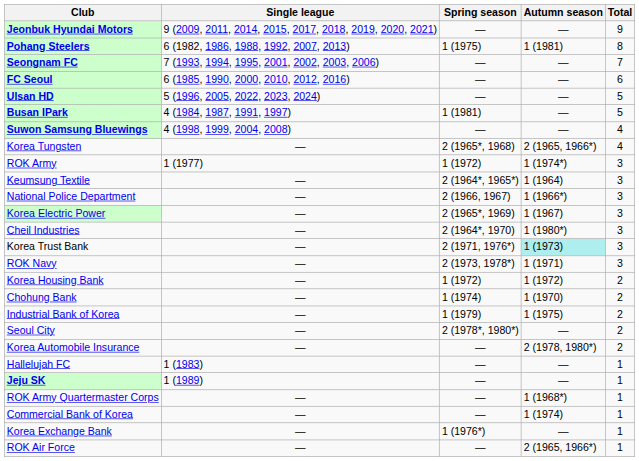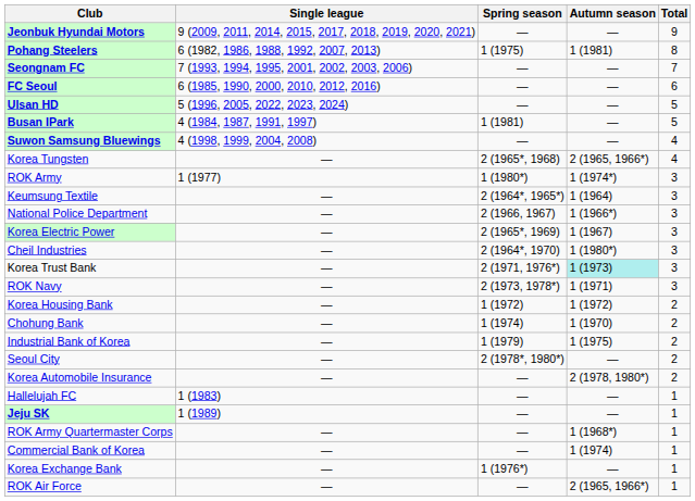ROK Army | Spring season: 1 (1972) -> 1 (1980*)
